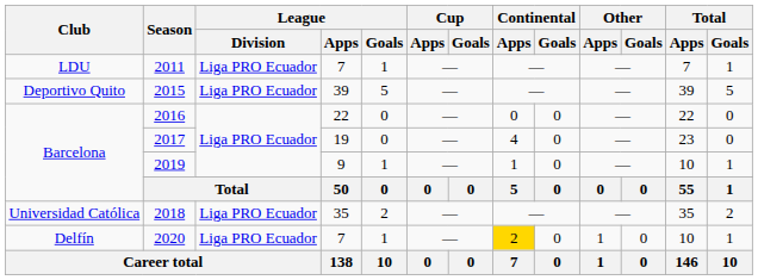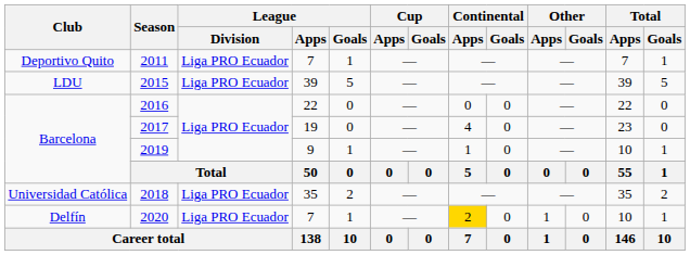2011 | Club: LDU -> Deportivo Quito
2015 | Club: Deportivo Quito -> LDU
